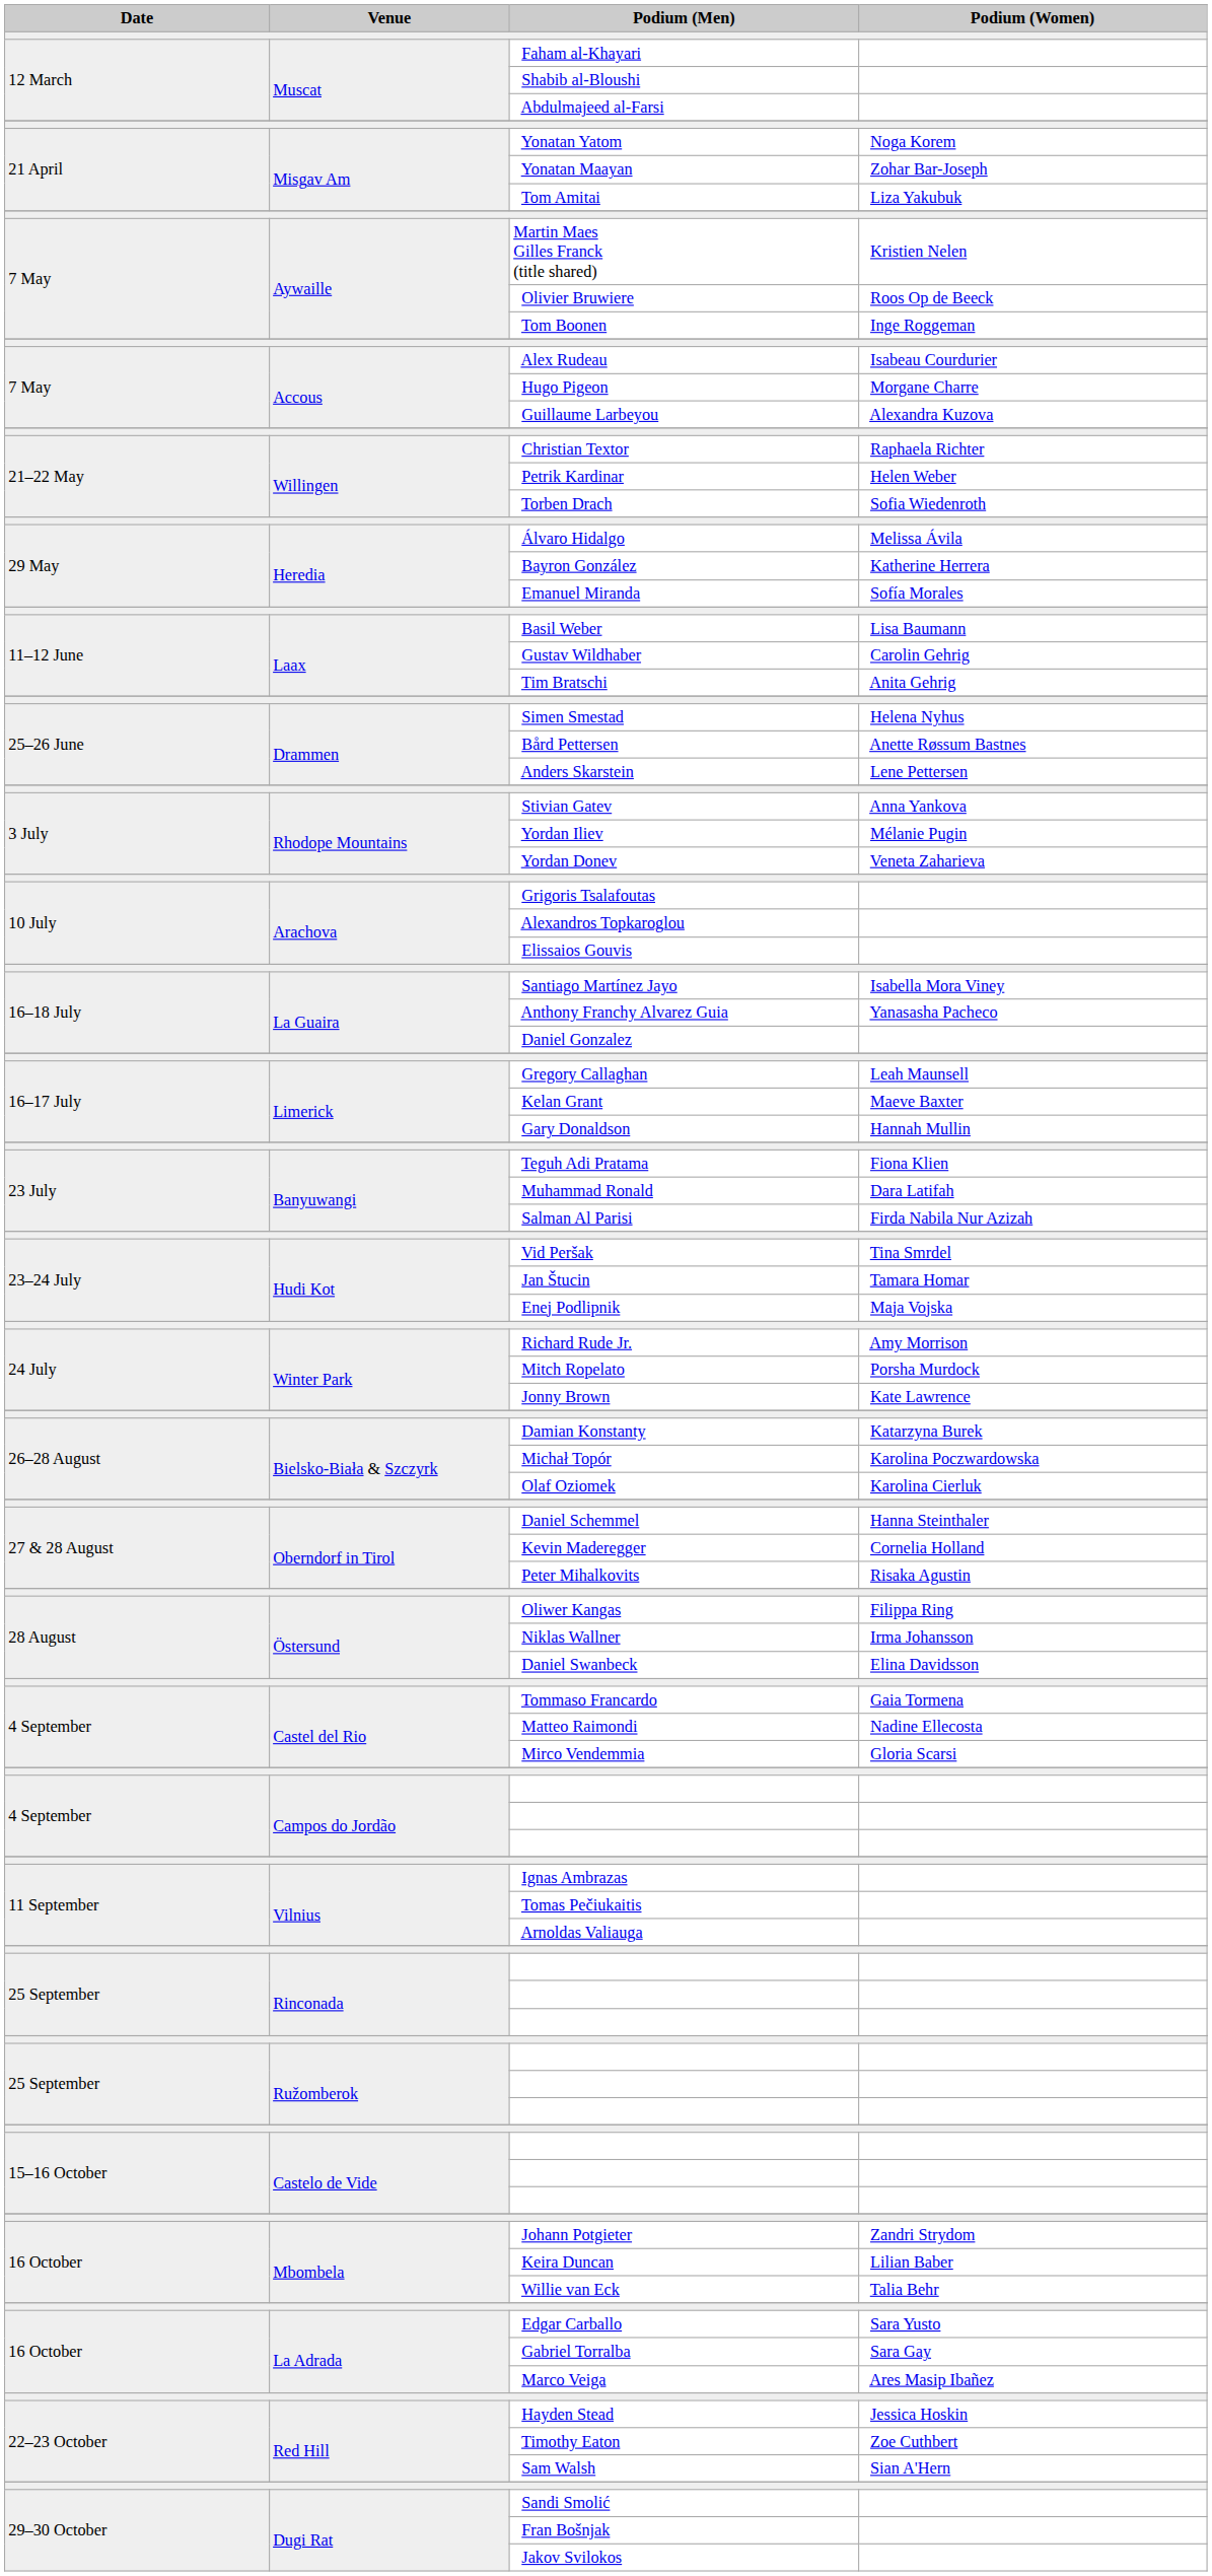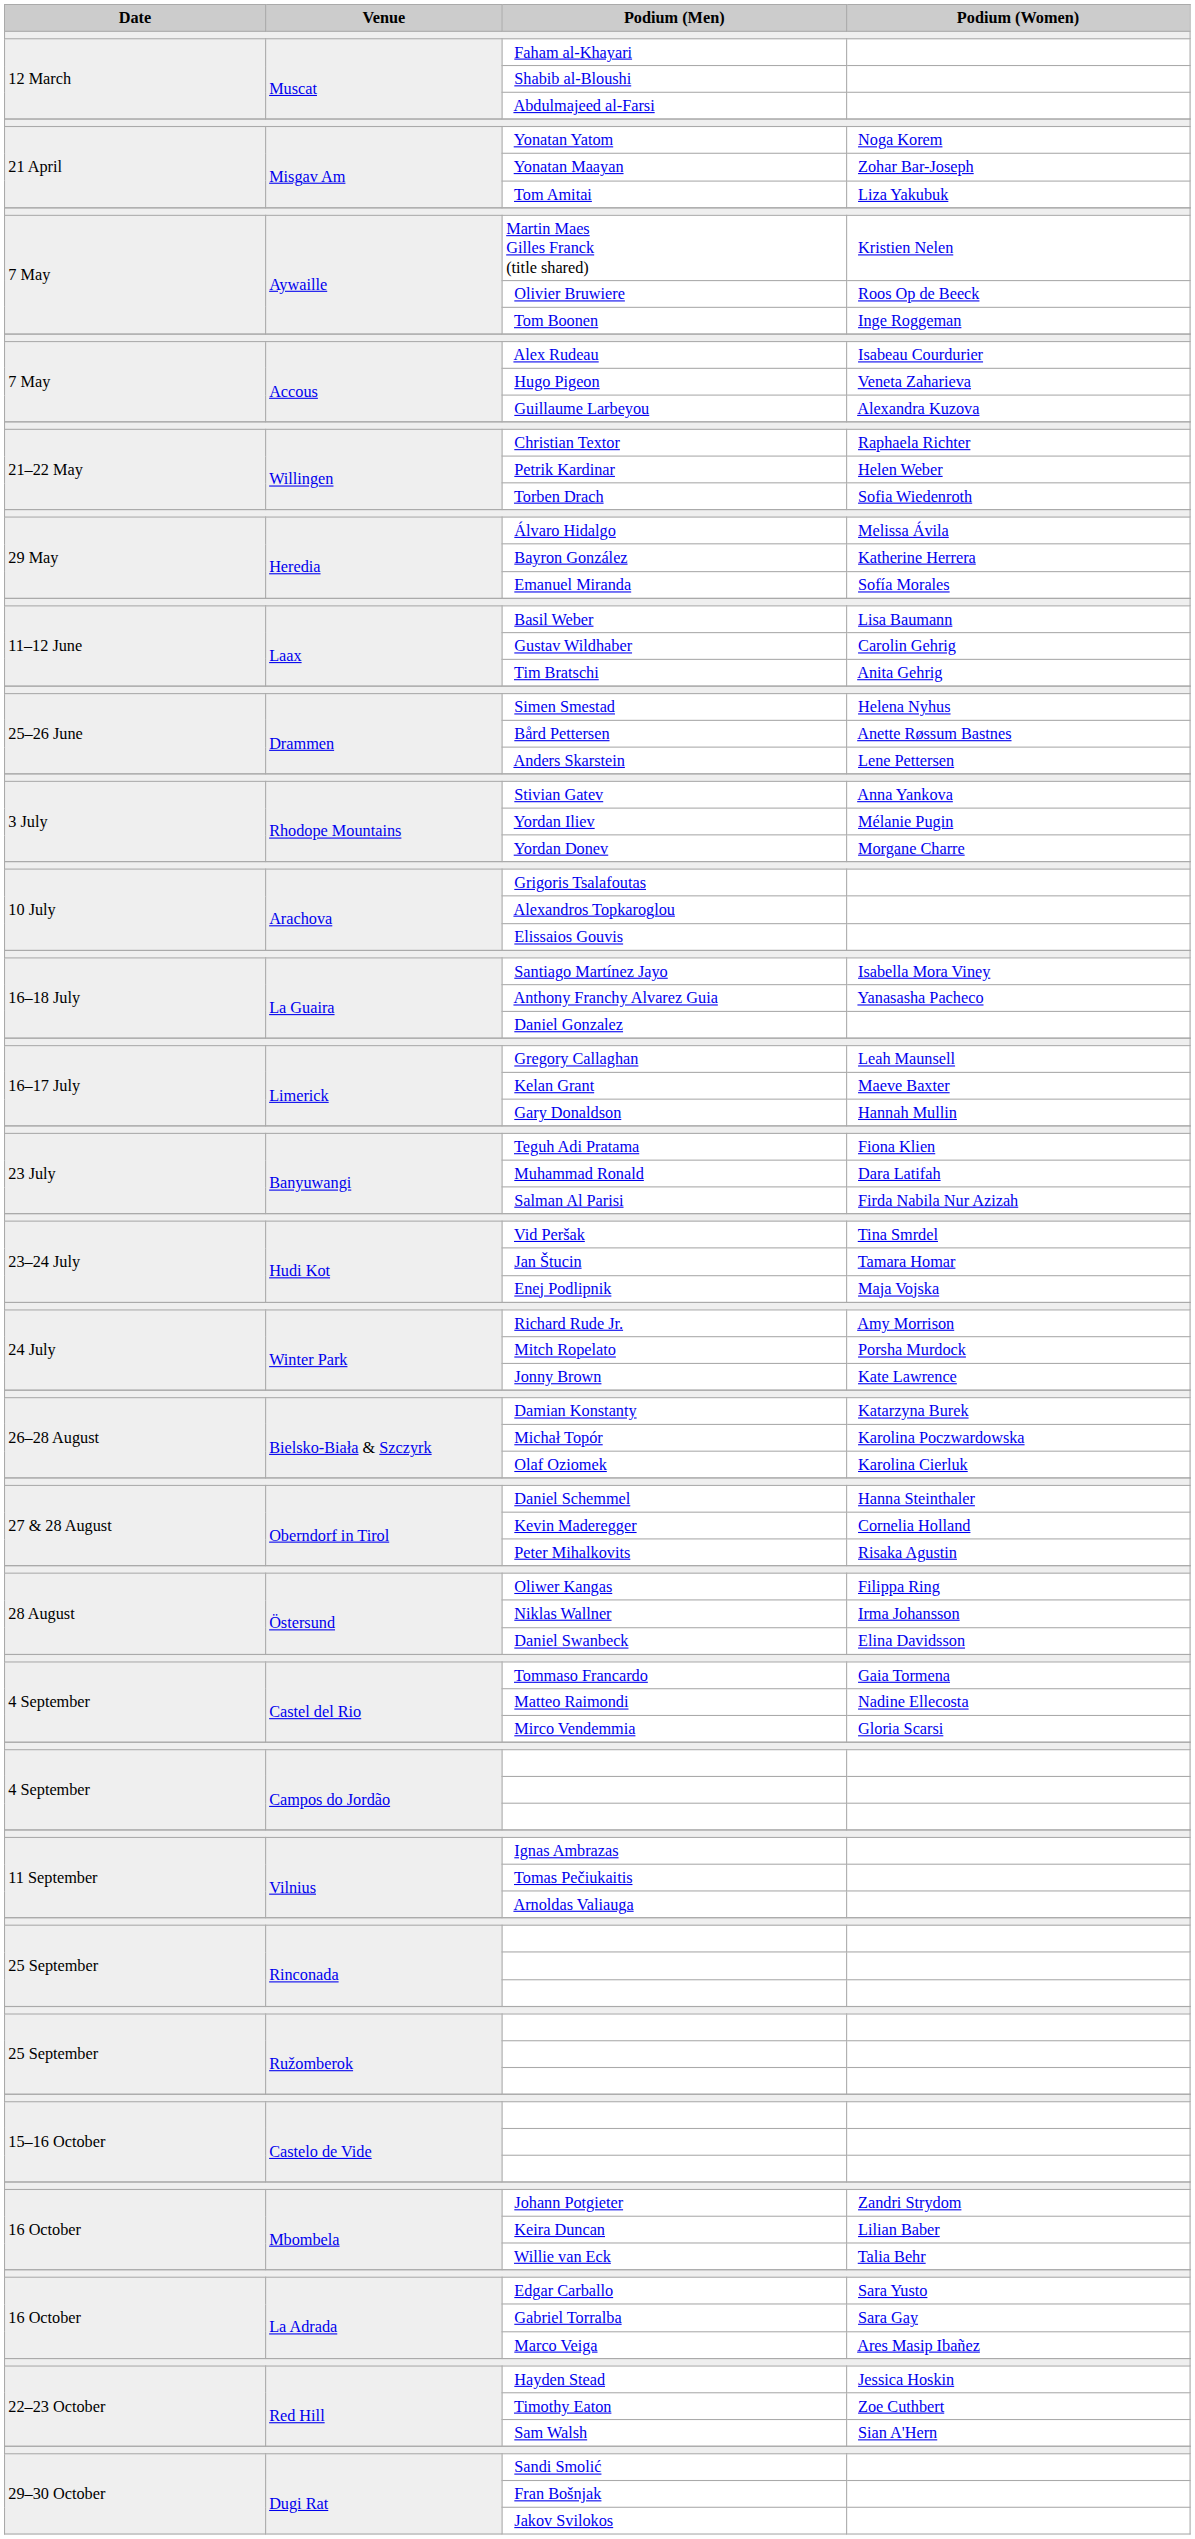Hugo Pigeon | Podium (Women): Morgane Charre -> Veneta Zaharieva
Yordan Donev | Podium (Women): Veneta Zaharieva -> Morgane Charre
